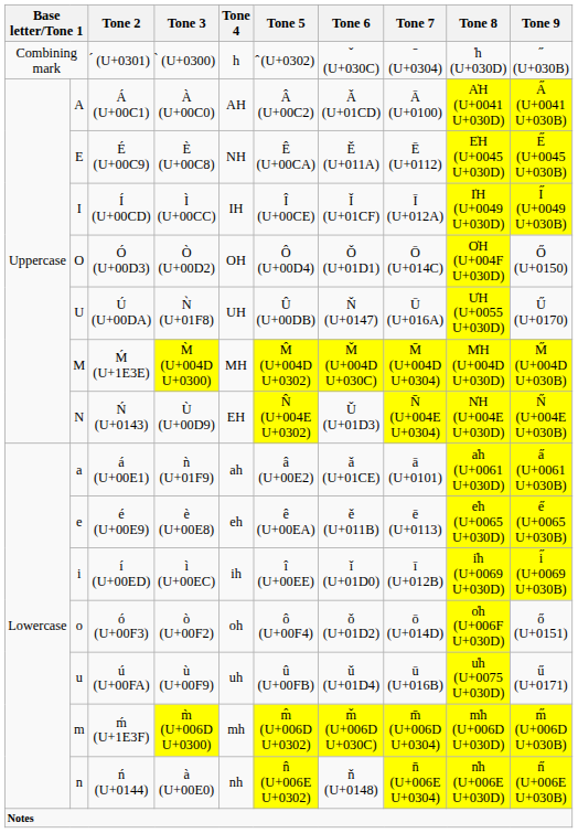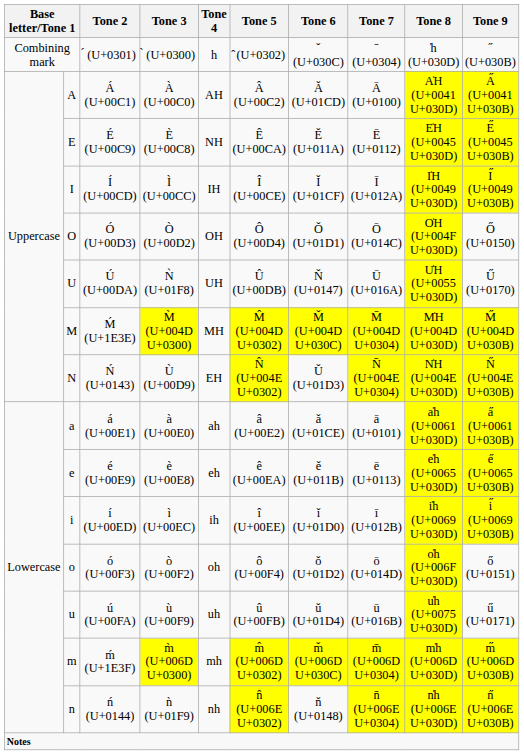á (U+00E1) | Tone 3: ǹ (U+01F9) -> à (U+00E0)
ń (U+0144) | Tone 3: à (U+00E0) -> ǹ (U+01F9)
